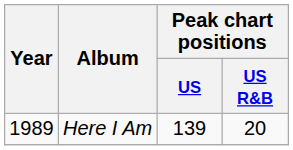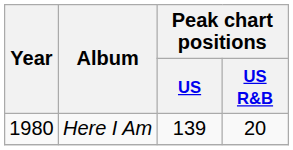Here I Am | Year: 1989 -> 1980
